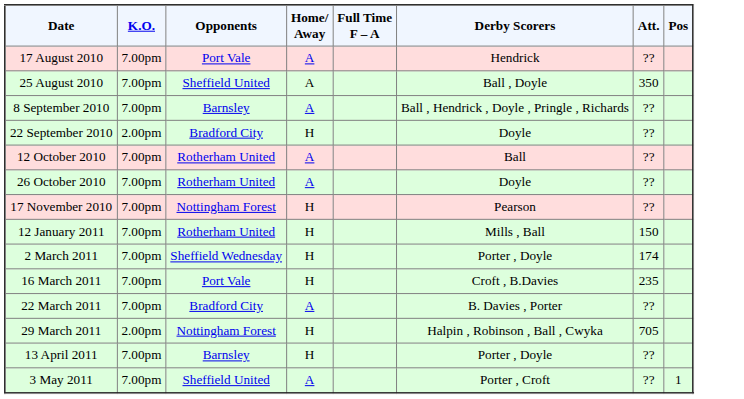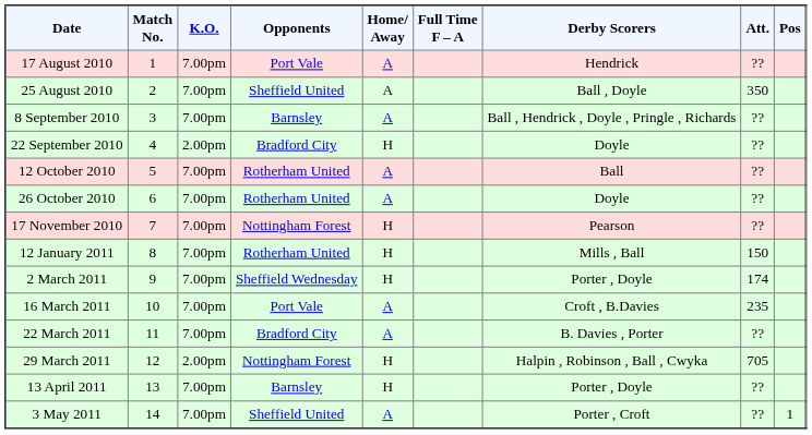+ column: Match No. | 1 | 2 | 3 | 4 | 5 | 6 | 7 | 8 | 9 | 10 | 11 | 12 | 13 | 14
16 March 2011 | Home/ Away: H -> A
